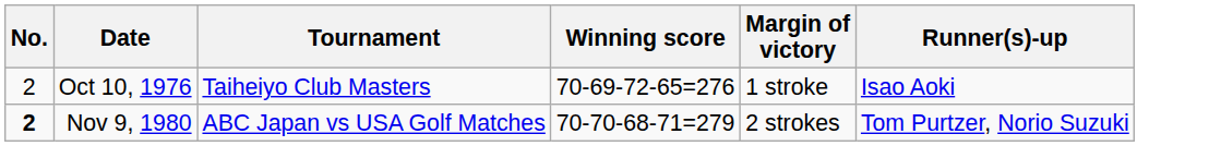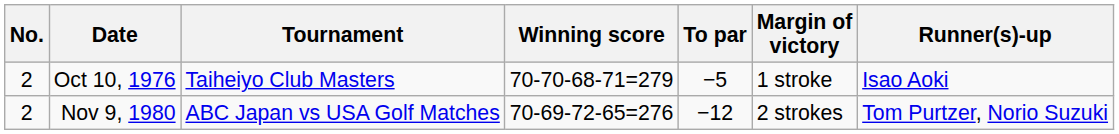+ column: To par | −5 | −12
Oct 10, 1976 | Winning score: 70-69-72-65=276 -> 70-70-68-71=279
Nov 9, 1980 | No.: bold -> normal
Nov 9, 1980 | Winning score: 70-70-68-71=279 -> 70-69-72-65=276
